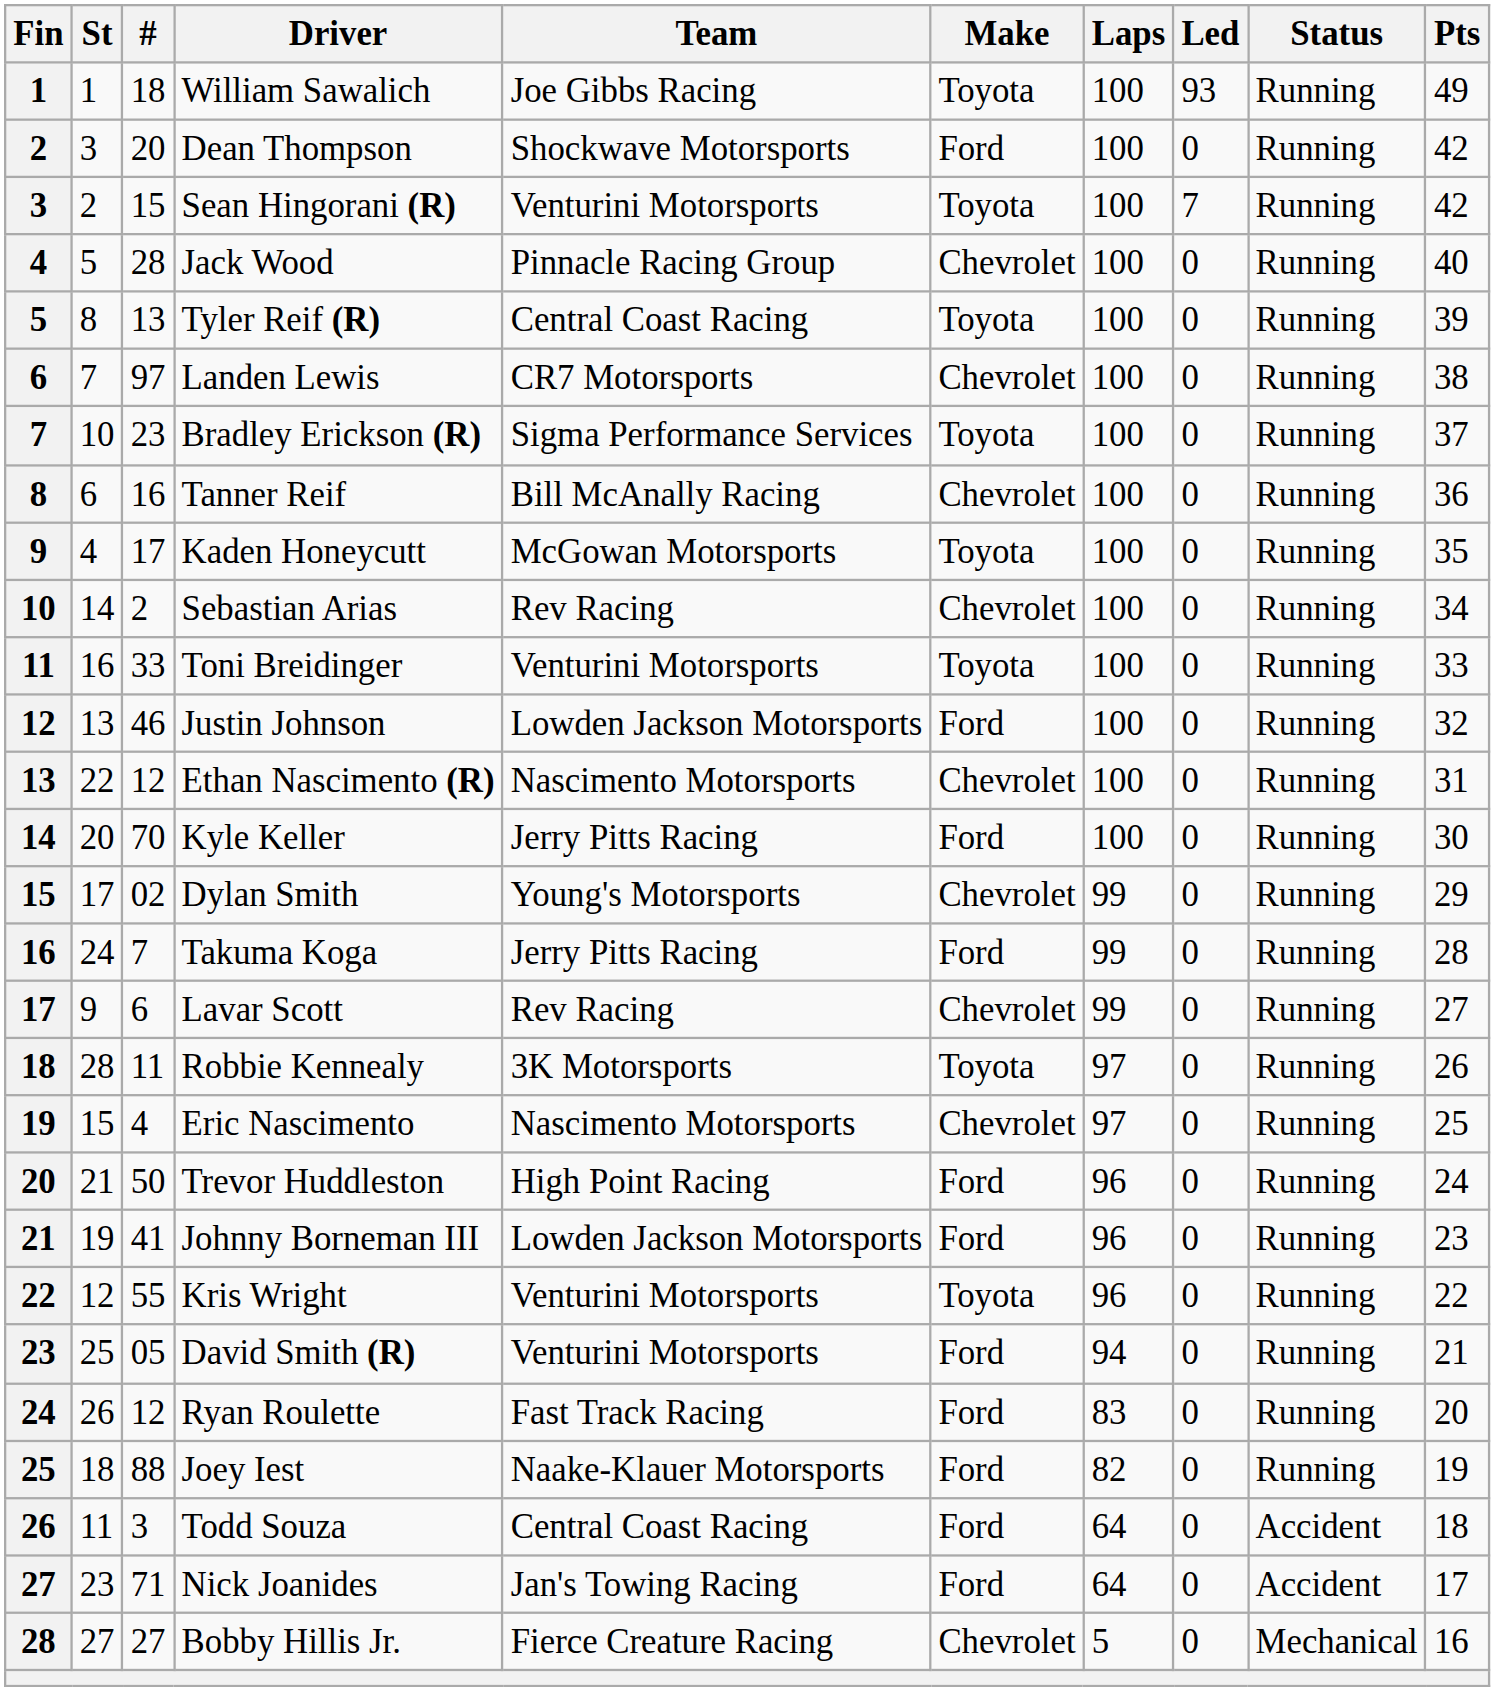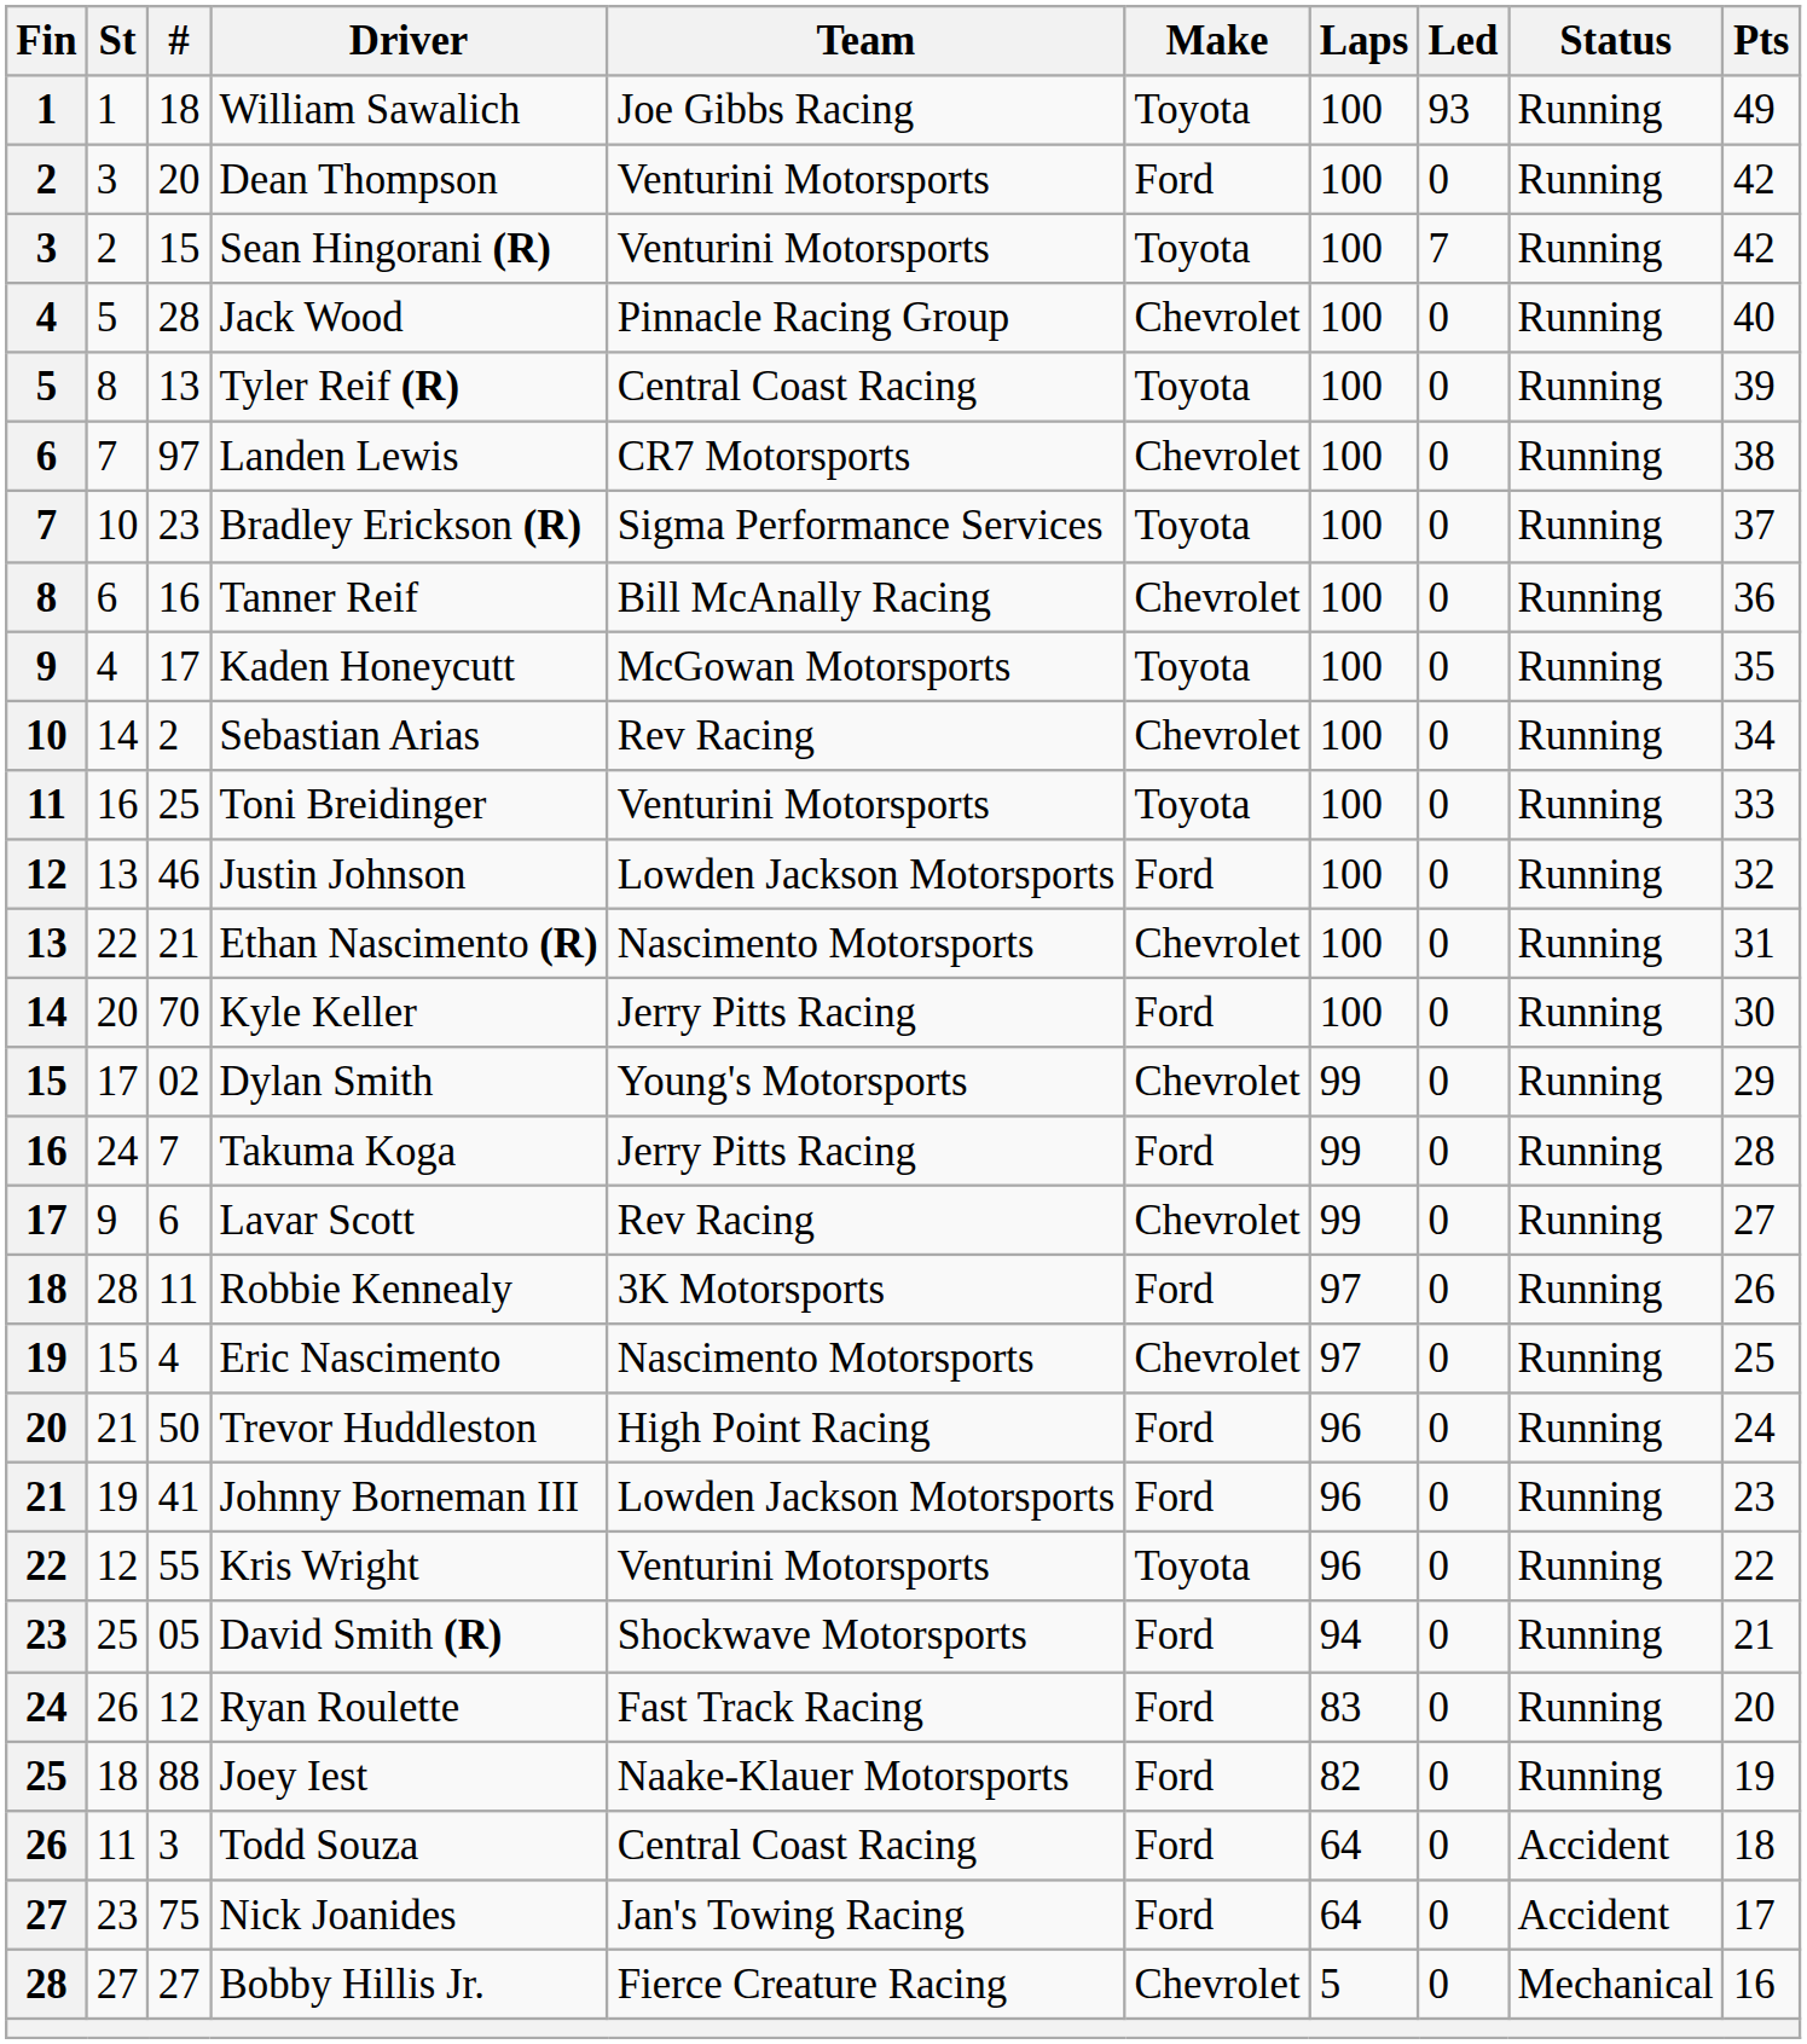Dean Thompson | Team: Shockwave Motorsports -> Venturini Motorsports
Toni Breidinger | #: 33 -> 25
Ethan Nascimento (R) | #: 12 -> 21
Robbie Kennealy | Make: Toyota -> Ford
David Smith (R) | Team: Venturini Motorsports -> Shockwave Motorsports
Nick Joanides | #: 71 -> 75
